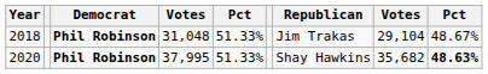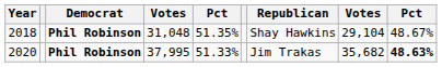2018 | column 5: 51.33% -> 51.35%
2018 | Republican: Jim Trakas -> Shay Hawkins
2020 | Republican: Shay Hawkins -> Jim Trakas
